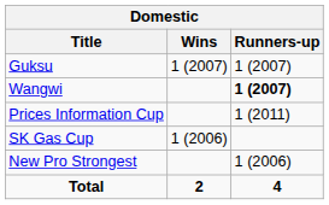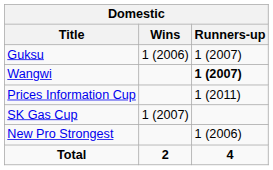Guksu | Wins: 1 (2007) -> 1 (2006)
SK Gas Cup | Wins: 1 (2006) -> 1 (2007)
